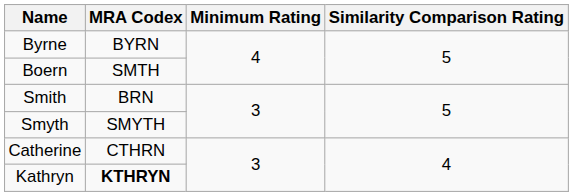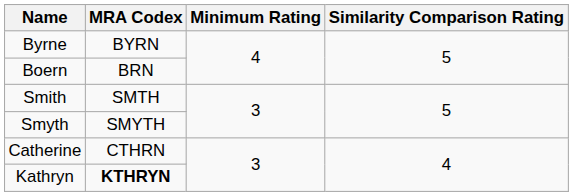Boern | MRA Codex: SMTH -> BRN
Smith | MRA Codex: BRN -> SMTH
